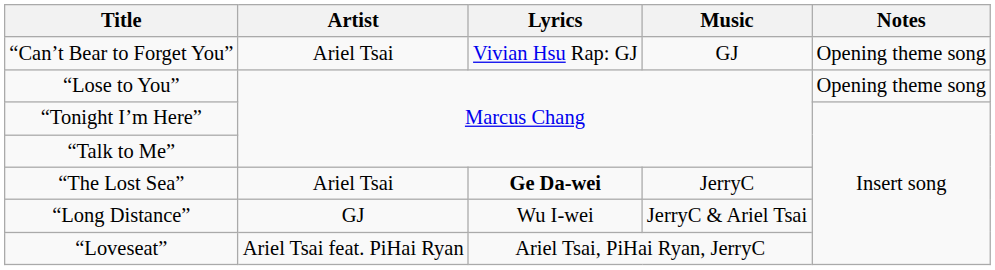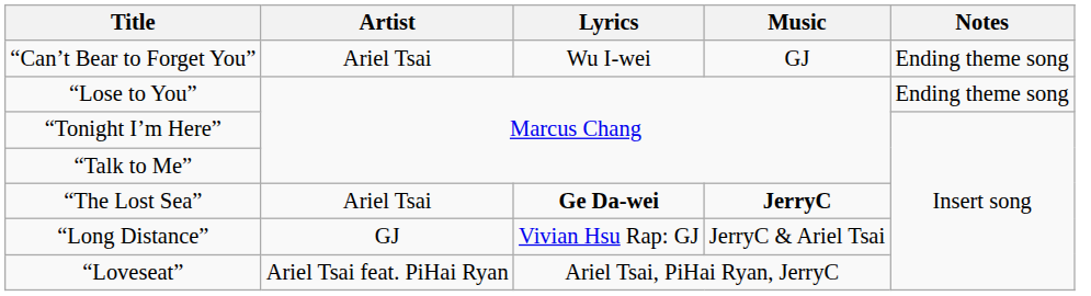“Can’t Bear to Forget You” | Lyrics: Vivian Hsu Rap: GJ -> Wu I-wei
“Can’t Bear to Forget You” | Notes: Opening theme song -> Ending theme song
“Lose to You” | Notes: Opening theme song -> Ending theme song
“The Lost Sea” | Music: normal -> bold
“Long Distance” | Lyrics: Wu I-wei -> Vivian Hsu Rap: GJ
